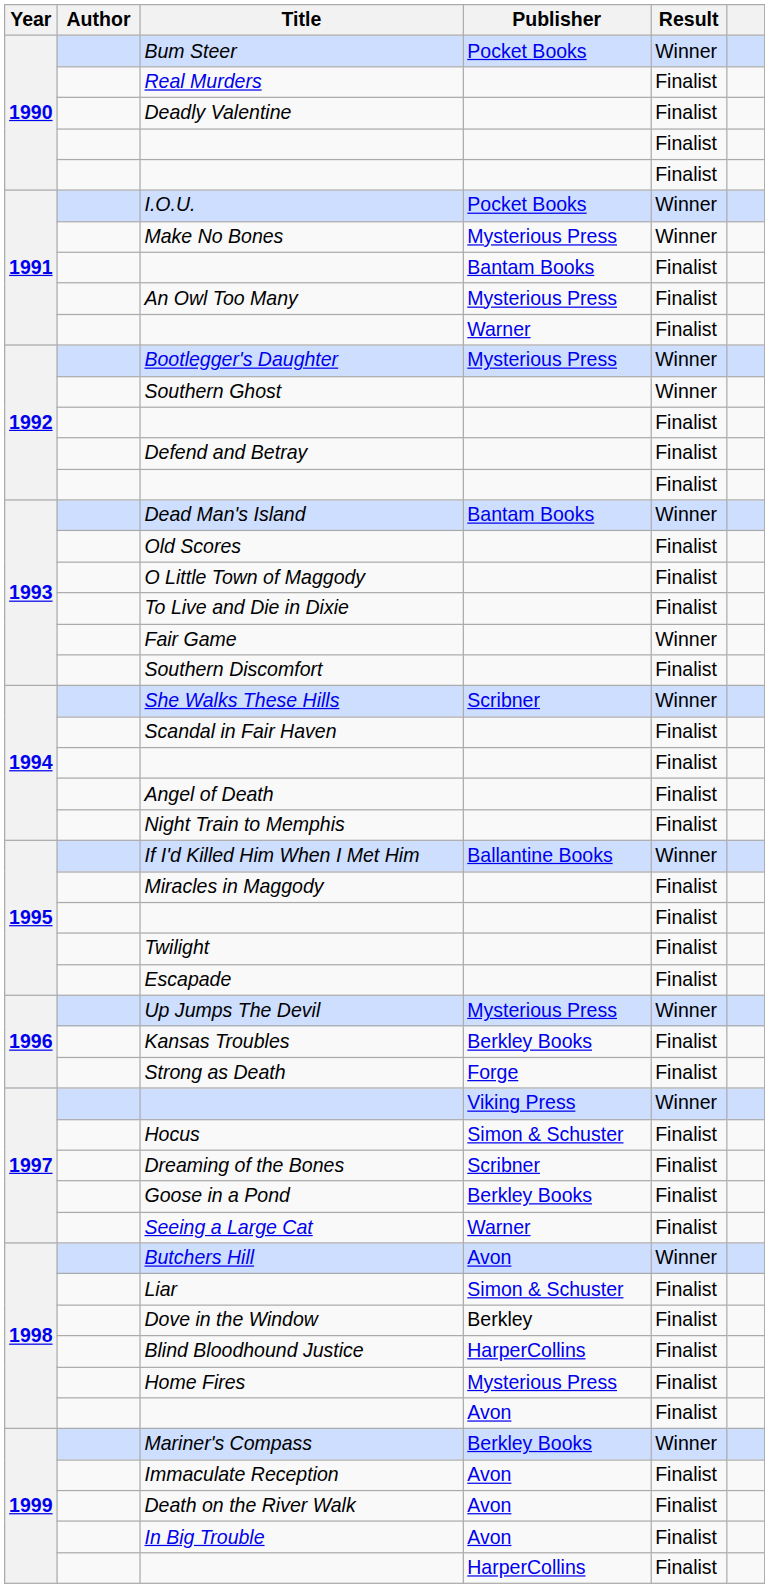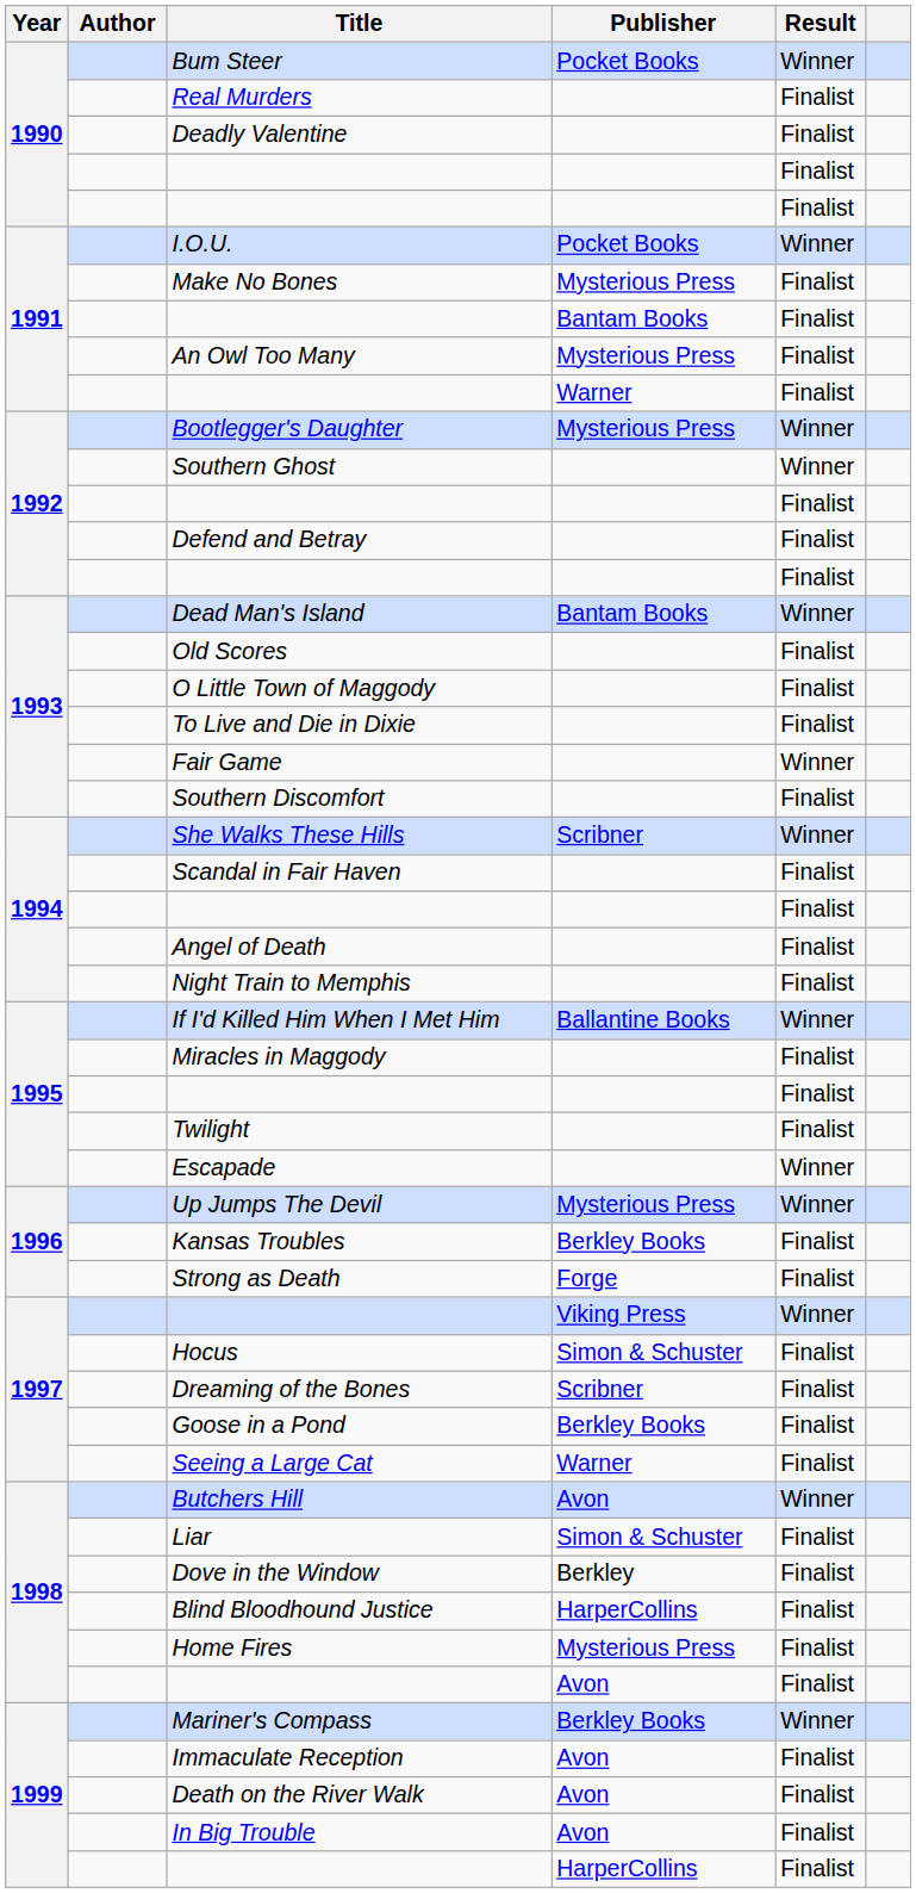Make No Bones | Result: Winner -> Finalist
Escapade | Result: Finalist -> Winner
